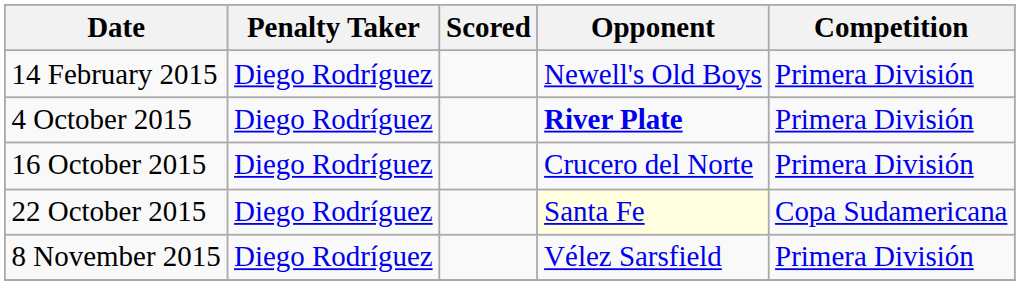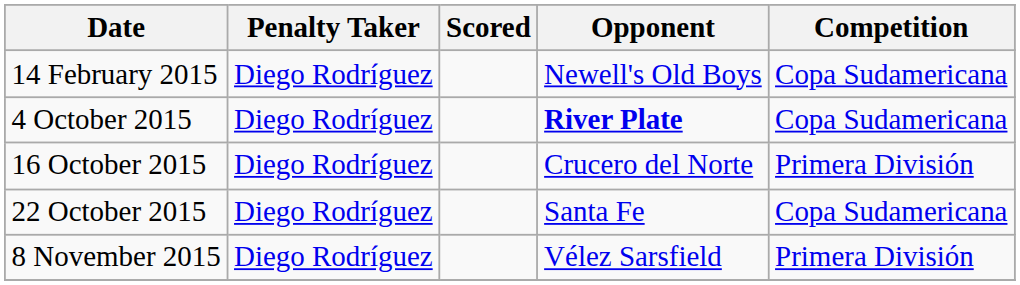14 February 2015 | Competition: Primera División -> Copa Sudamericana
4 October 2015 | Competition: Primera División -> Copa Sudamericana
22 October 2015 | Opponent: lightyellow background -> no background
